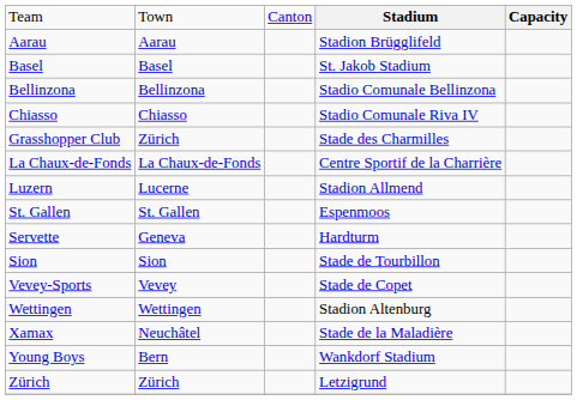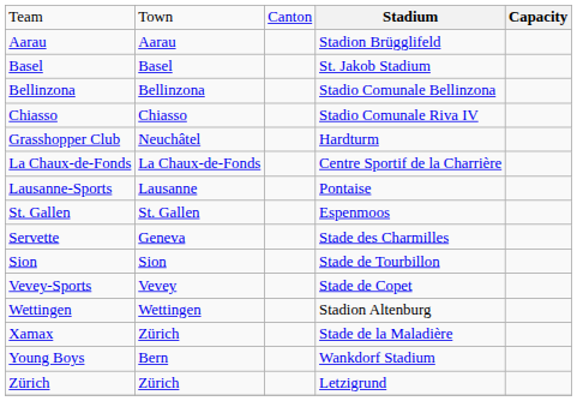Grasshopper Club | column 2: Zürich -> Neuchâtel
Grasshopper Club | column 4: Stade des Charmilles -> Hardturm
+ row: Lausanne-Sports | Lausanne | Pontaise
- row: Luzern | Lucerne | Stadion Allmend
Servette | column 4: Hardturm -> Stade des Charmilles
Xamax | column 2: Neuchâtel -> Zürich
